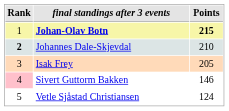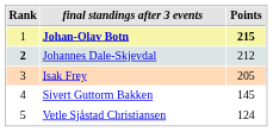Johannes Dale-Skjevdal | Points: 210 -> 212
Sivert Guttorm Bakken | Rank: pink background -> no background
Sivert Guttorm Bakken | Points: 146 -> 145
